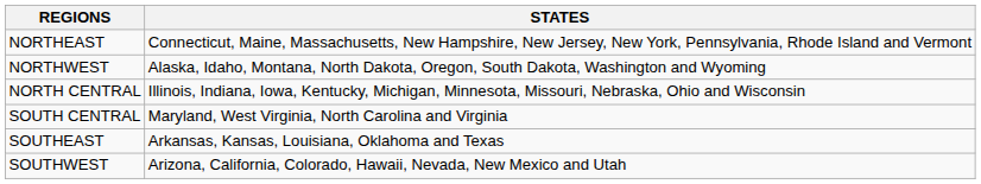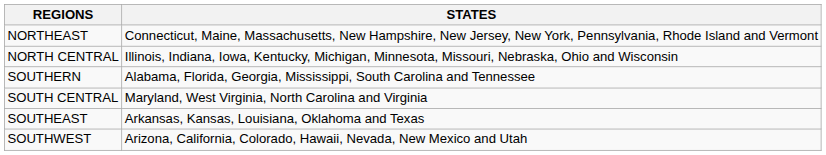- row: NORTHWEST | Alaska, Idaho, Montana, North Dakota, Oregon, South Dakota, Washington and Wyoming
+ row: SOUTHERN | Alabama, Florida, Georgia, Mississippi, South Carolina and Tennessee
